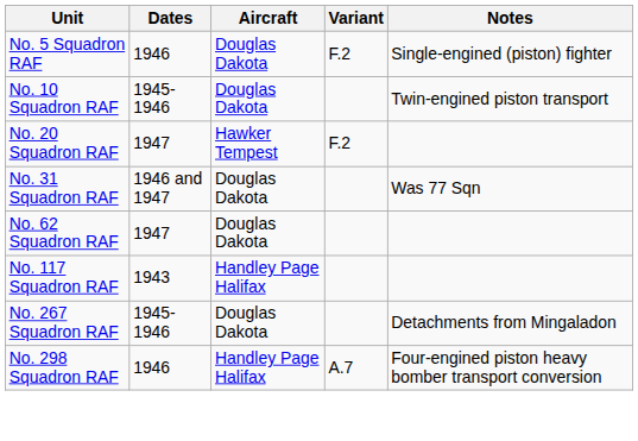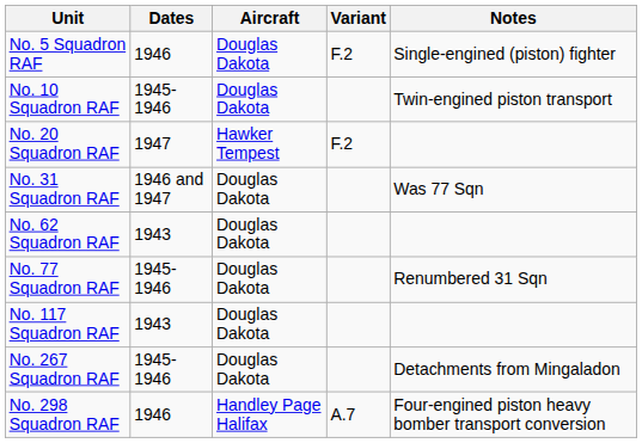No. 62 Squadron RAF | Dates: 1947 -> 1943
+ row: No. 77 Squadron RAF | 1945-1946 | Douglas Dakota | Renumbered 31 Sqn
No. 117 Squadron RAF | Aircraft: Handley Page Halifax -> Douglas Dakota
